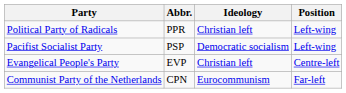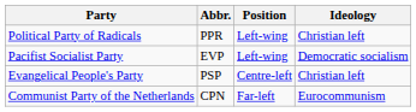columns swapped: Ideology <-> Position
Pacifist Socialist Party | Abbr.: PSP -> EVP
Evangelical People's Party | Abbr.: EVP -> PSP
